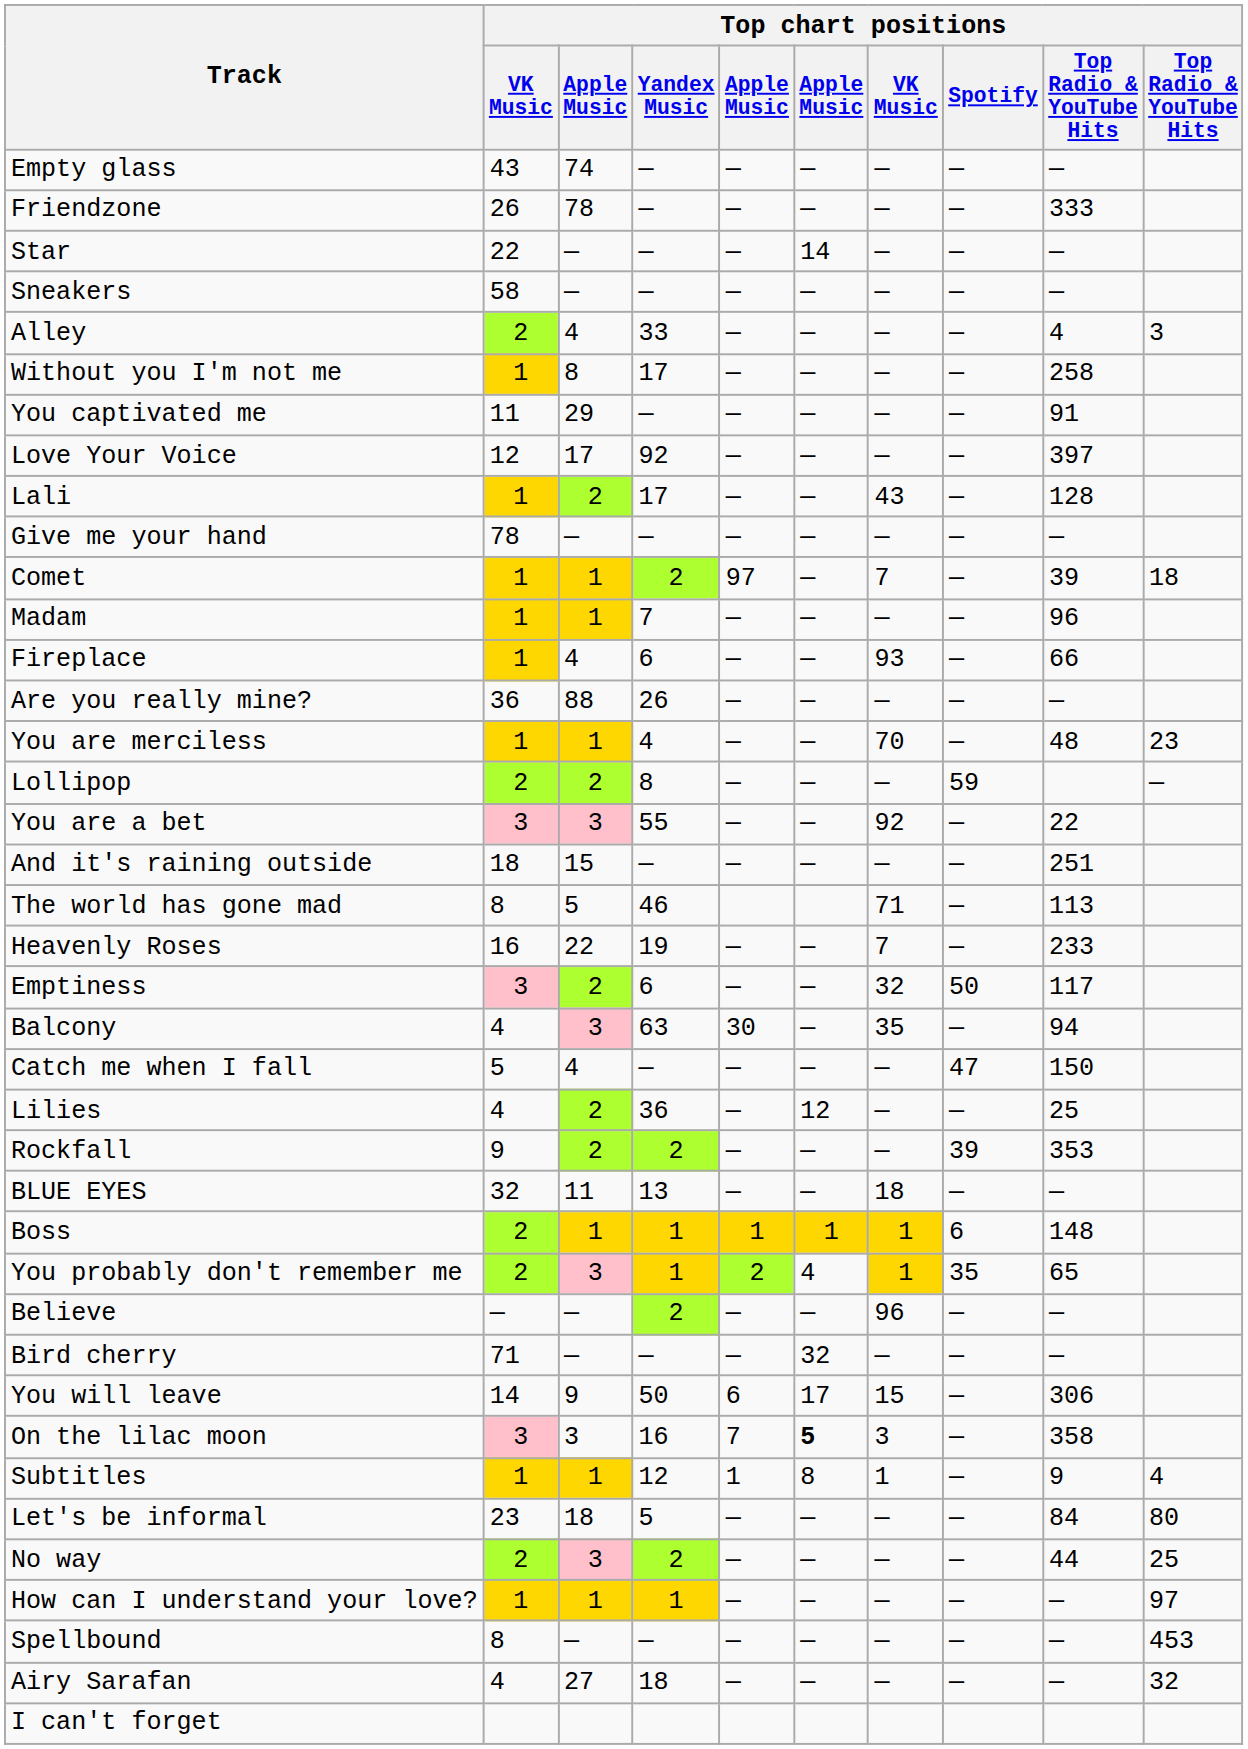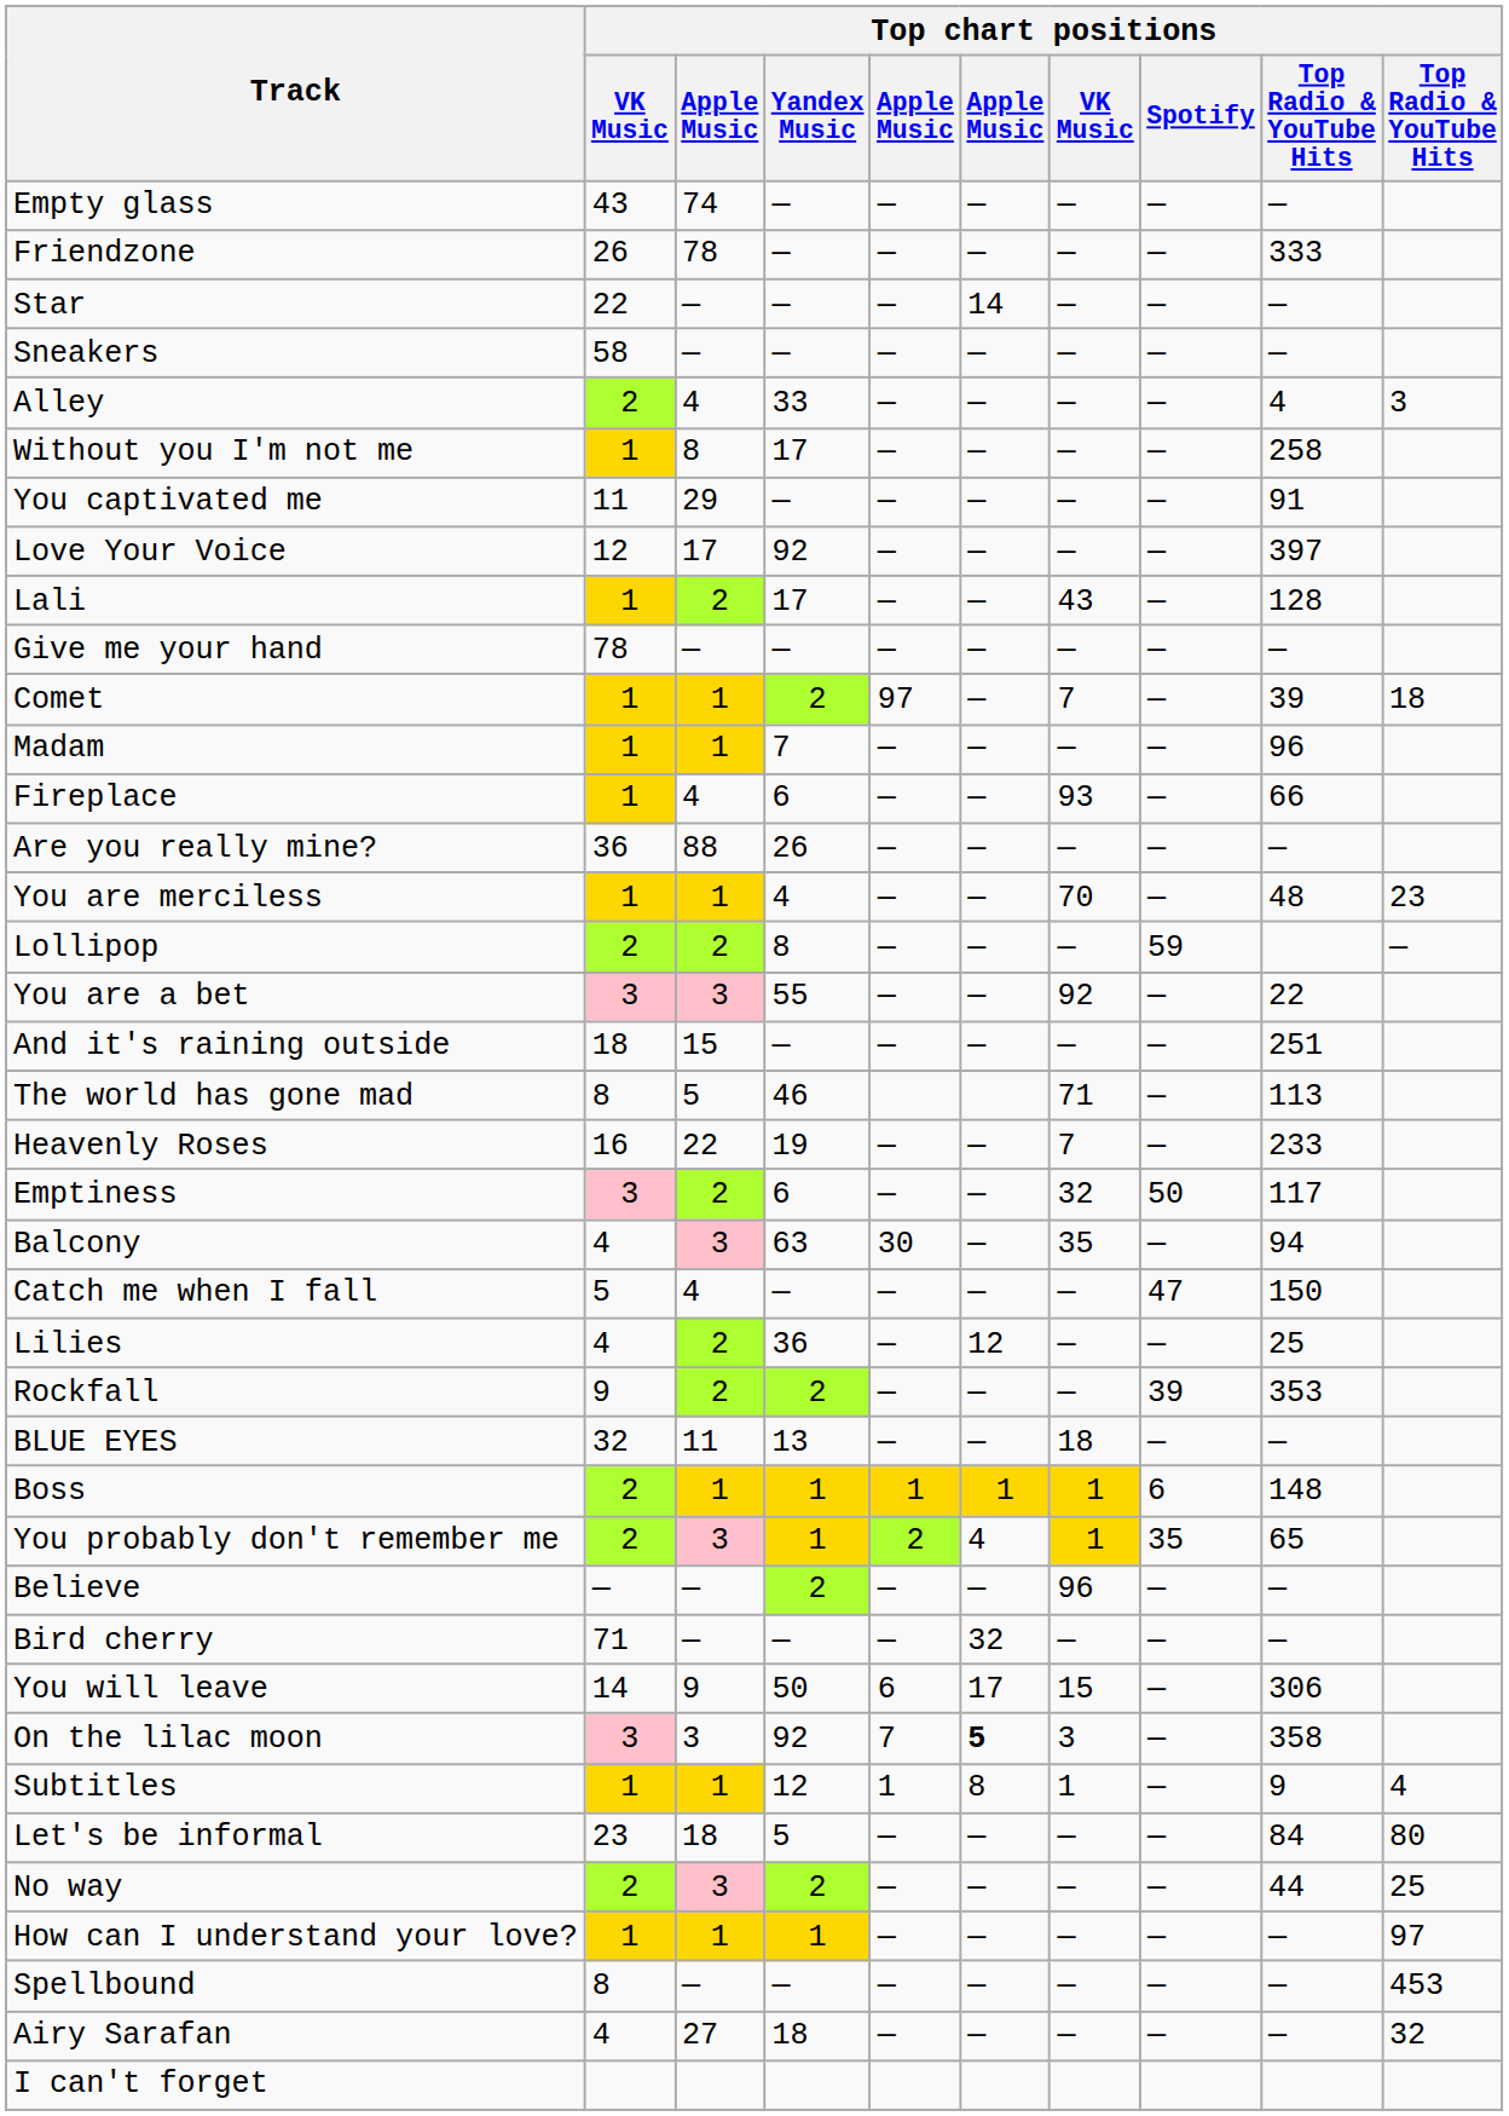On the lilac moon | Top chart positions / Yandex Music: 16 -> 92
